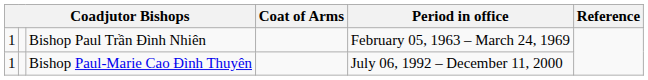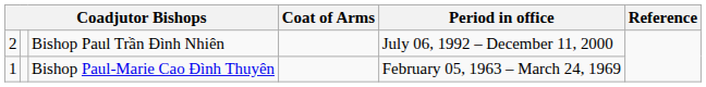Bishop Paul Trần Ðình Nhiên | column 1: 1 -> 2
Bishop Paul Trần Ðình Nhiên | Period in office: February 05, 1963 – March 24, 1969 -> July 06, 1992 – December 11, 2000
Bishop Paul-Marie Cao Ðình Thuyên | Period in office: July 06, 1992 – December 11, 2000 -> February 05, 1963 – March 24, 1969
